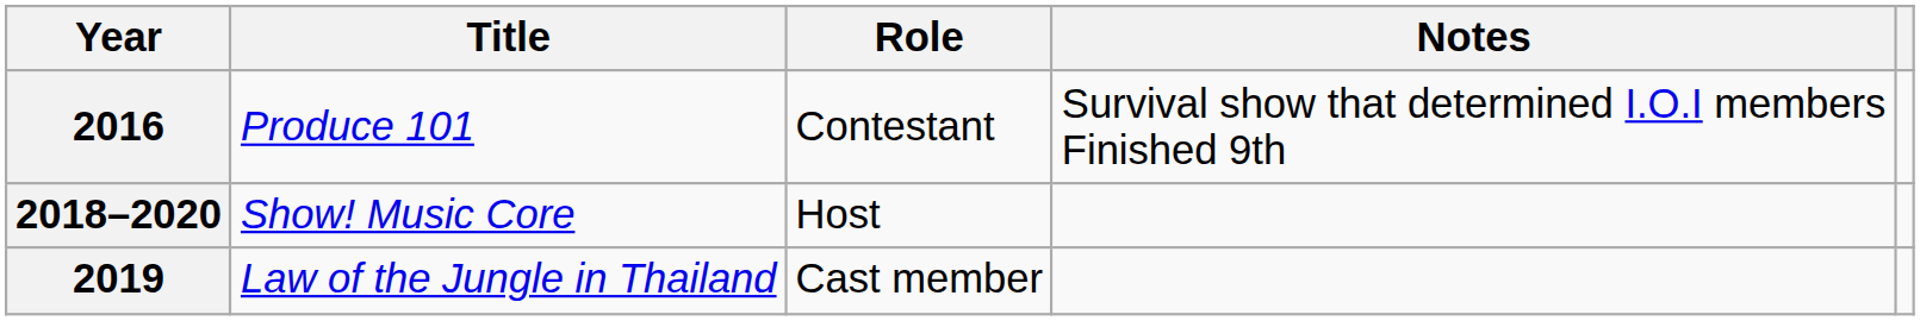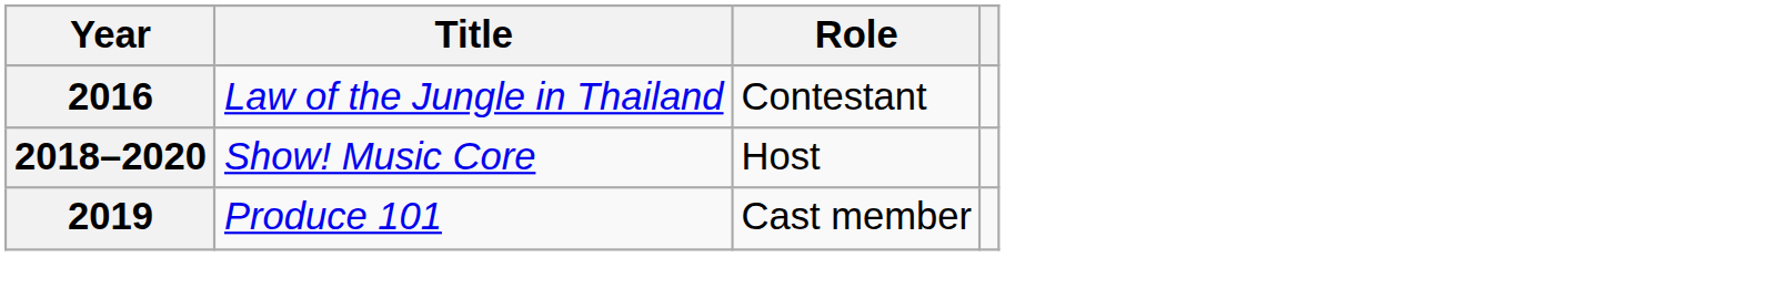- column: Notes | Survival show that determined I.O.I members Finished 9th
2016 | Title: Produce 101 -> Law of the Jungle in Thailand
2019 | Title: Law of the Jungle in Thailand -> Produce 101
